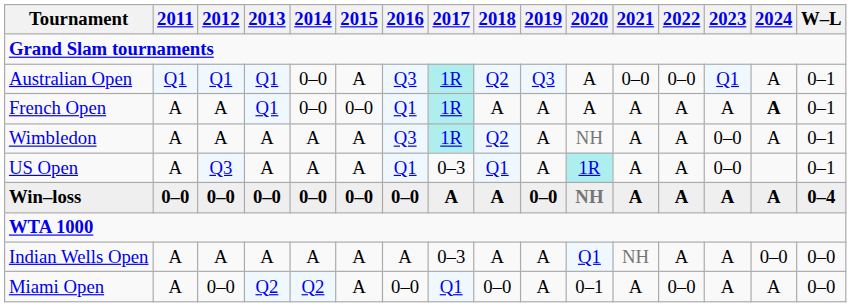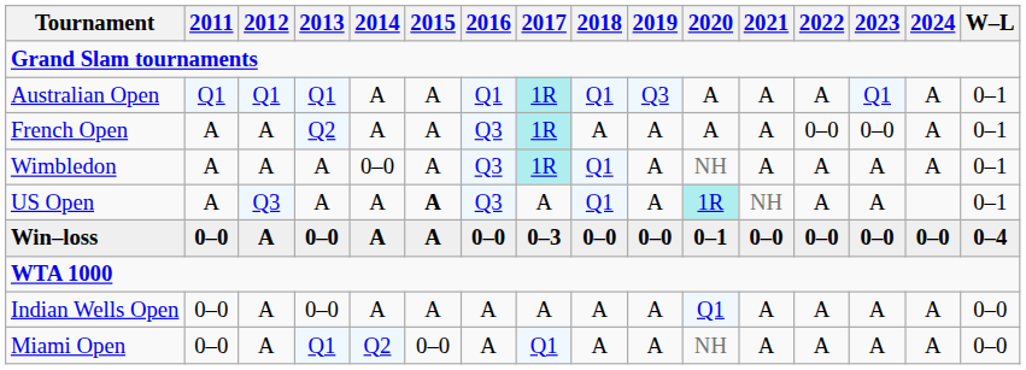Australian Open | 2014: 0–0 -> A
Australian Open | 2016: Q3 -> Q1
Australian Open | 2018: Q2 -> Q1
Australian Open | 2021: 0–0 -> A
Australian Open | 2022: 0–0 -> A
French Open | 2013: Q1 -> Q2
French Open | 2014: 0–0 -> A
French Open | 2015: 0–0 -> A
French Open | 2016: Q1 -> Q3
French Open | 2022: A -> 0–0
French Open | 2023: A -> 0–0
French Open | 2024: bold -> normal
Wimbledon | 2014: A -> 0–0
Wimbledon | 2018: Q2 -> Q1
Wimbledon | 2023: 0–0 -> A
US Open | 2015: normal -> bold
US Open | 2016: Q1 -> Q3
US Open | 2017: 0–3 -> A
US Open | 2021: A -> NH
US Open | 2023: 0–0 -> A
Win–loss | 2012: 0–0 -> A
Win–loss | 2014: 0–0 -> A
Win–loss | 2015: 0–0 -> A
Win–loss | 2017: A -> 0–3
Win–loss | 2018: A -> 0–0
Win–loss | 2020: NH -> 0–1
Win–loss | 2021: A -> 0–0
Win–loss | 2022: A -> 0–0
Win–loss | 2023: A -> 0–0
Win–loss | 2024: A -> 0–0
Indian Wells Open | 2011: A -> 0–0
Indian Wells Open | 2013: A -> 0–0
Indian Wells Open | 2017: 0–3 -> A
Indian Wells Open | 2021: NH -> A
Indian Wells Open | 2024: 0–0 -> A
Miami Open | 2011: A -> 0–0
Miami Open | 2012: 0–0 -> A
Miami Open | 2013: Q2 -> Q1
Miami Open | 2015: A -> 0–0
Miami Open | 2016: 0–0 -> A
Miami Open | 2018: 0–0 -> A
Miami Open | 2020: 0–1 -> NH
Miami Open | 2022: 0–0 -> A
